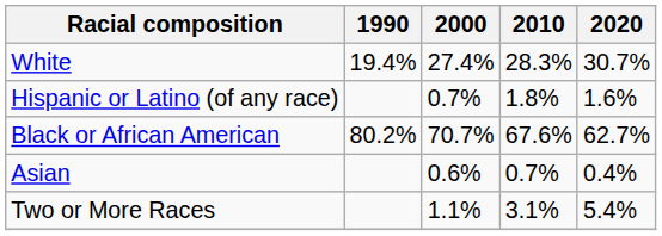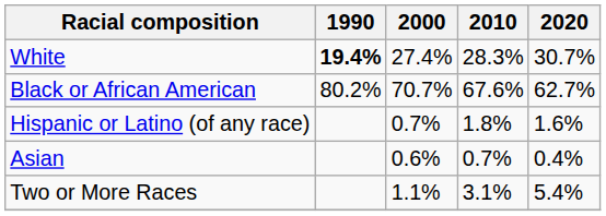White | 1990: normal -> bold
rows swapped: Black or African American <-> Hispanic or Latino (of any race)
